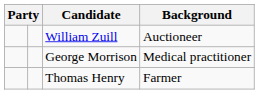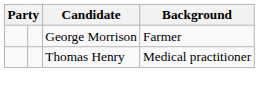- row: William Zuill | Auctioneer
George Morrison | Background: Medical practitioner -> Farmer
Thomas Henry | Background: Farmer -> Medical practitioner
